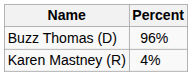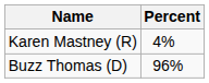rows swapped: Buzz Thomas (D) <-> Karen Mastney (R)
